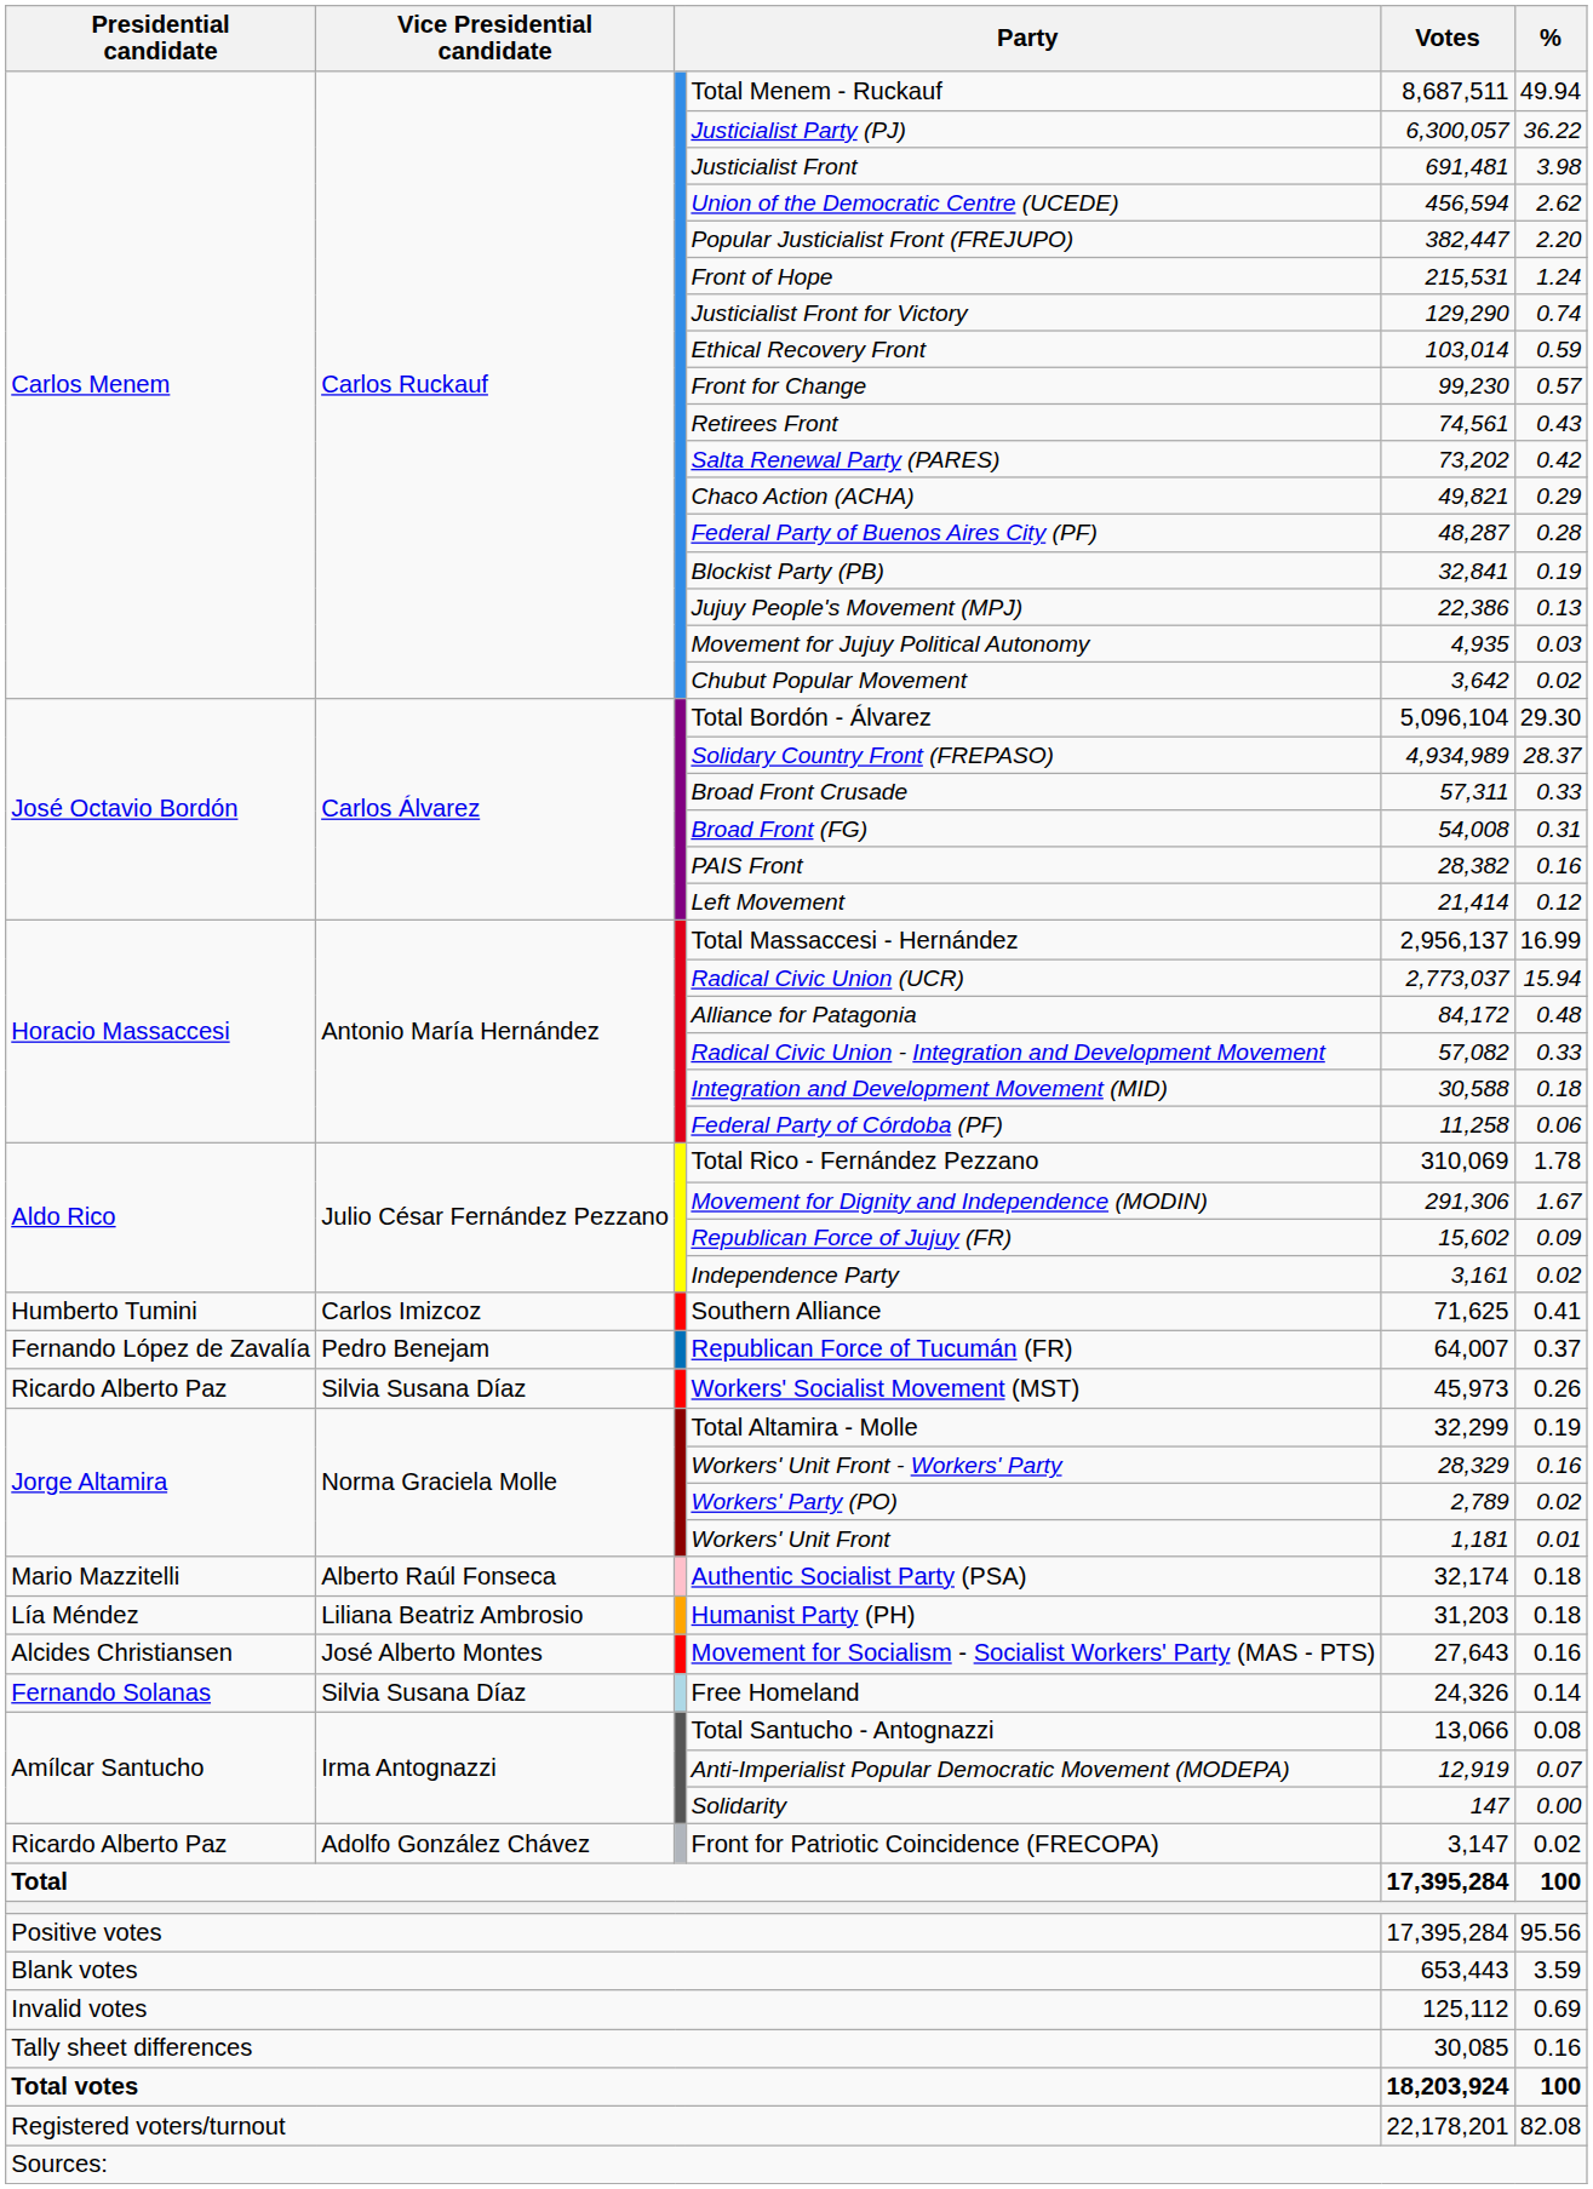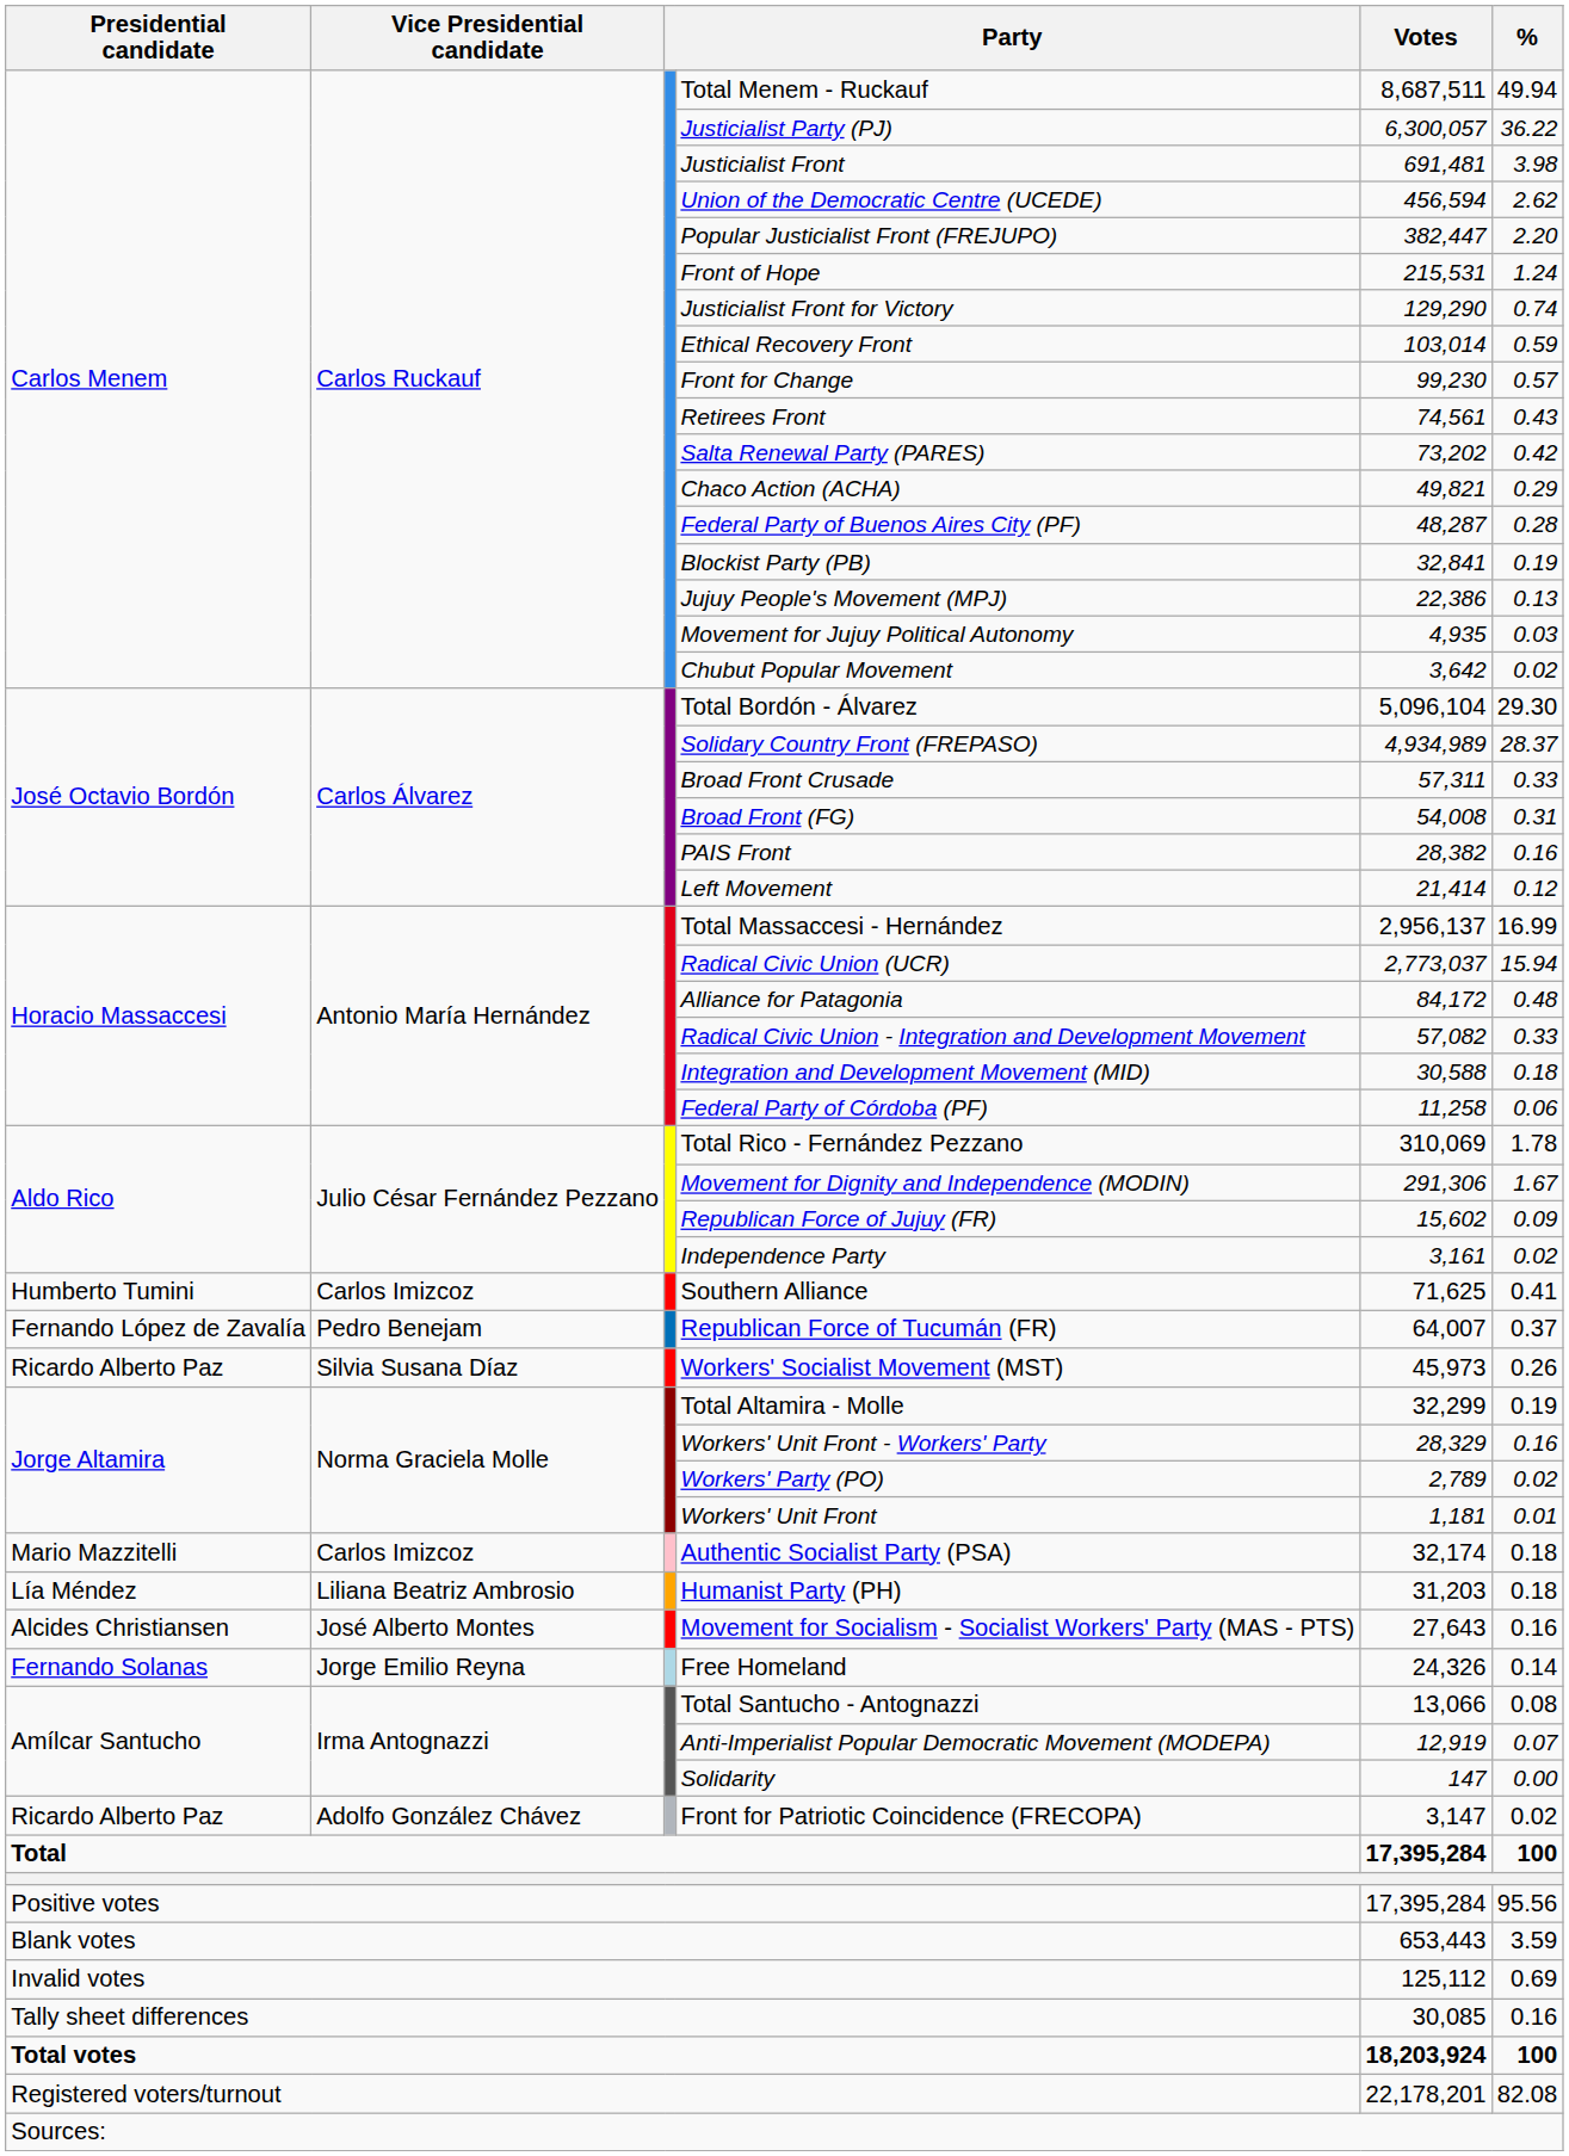Authentic Socialist Party (PSA) | Vice Presidential candidate: Alberto Raúl Fonseca -> Carlos Imizcoz
Free Homeland | Vice Presidential candidate: Silvia Susana Díaz -> Jorge Emilio Reyna
